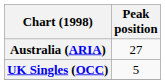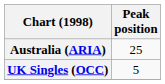Australia (ARIA) | Peak position: 27 -> 25
